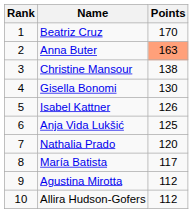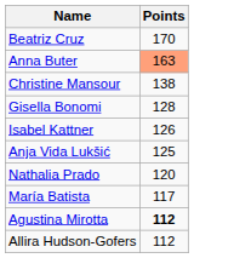- column: Rank | 1 | 2 | 3 | 4 | 5 | 6 | 7 | 8 | 9 | 10
Gisella Bonomi | Points: 130 -> 128
Agustina Mirotta | Points: normal -> bold
